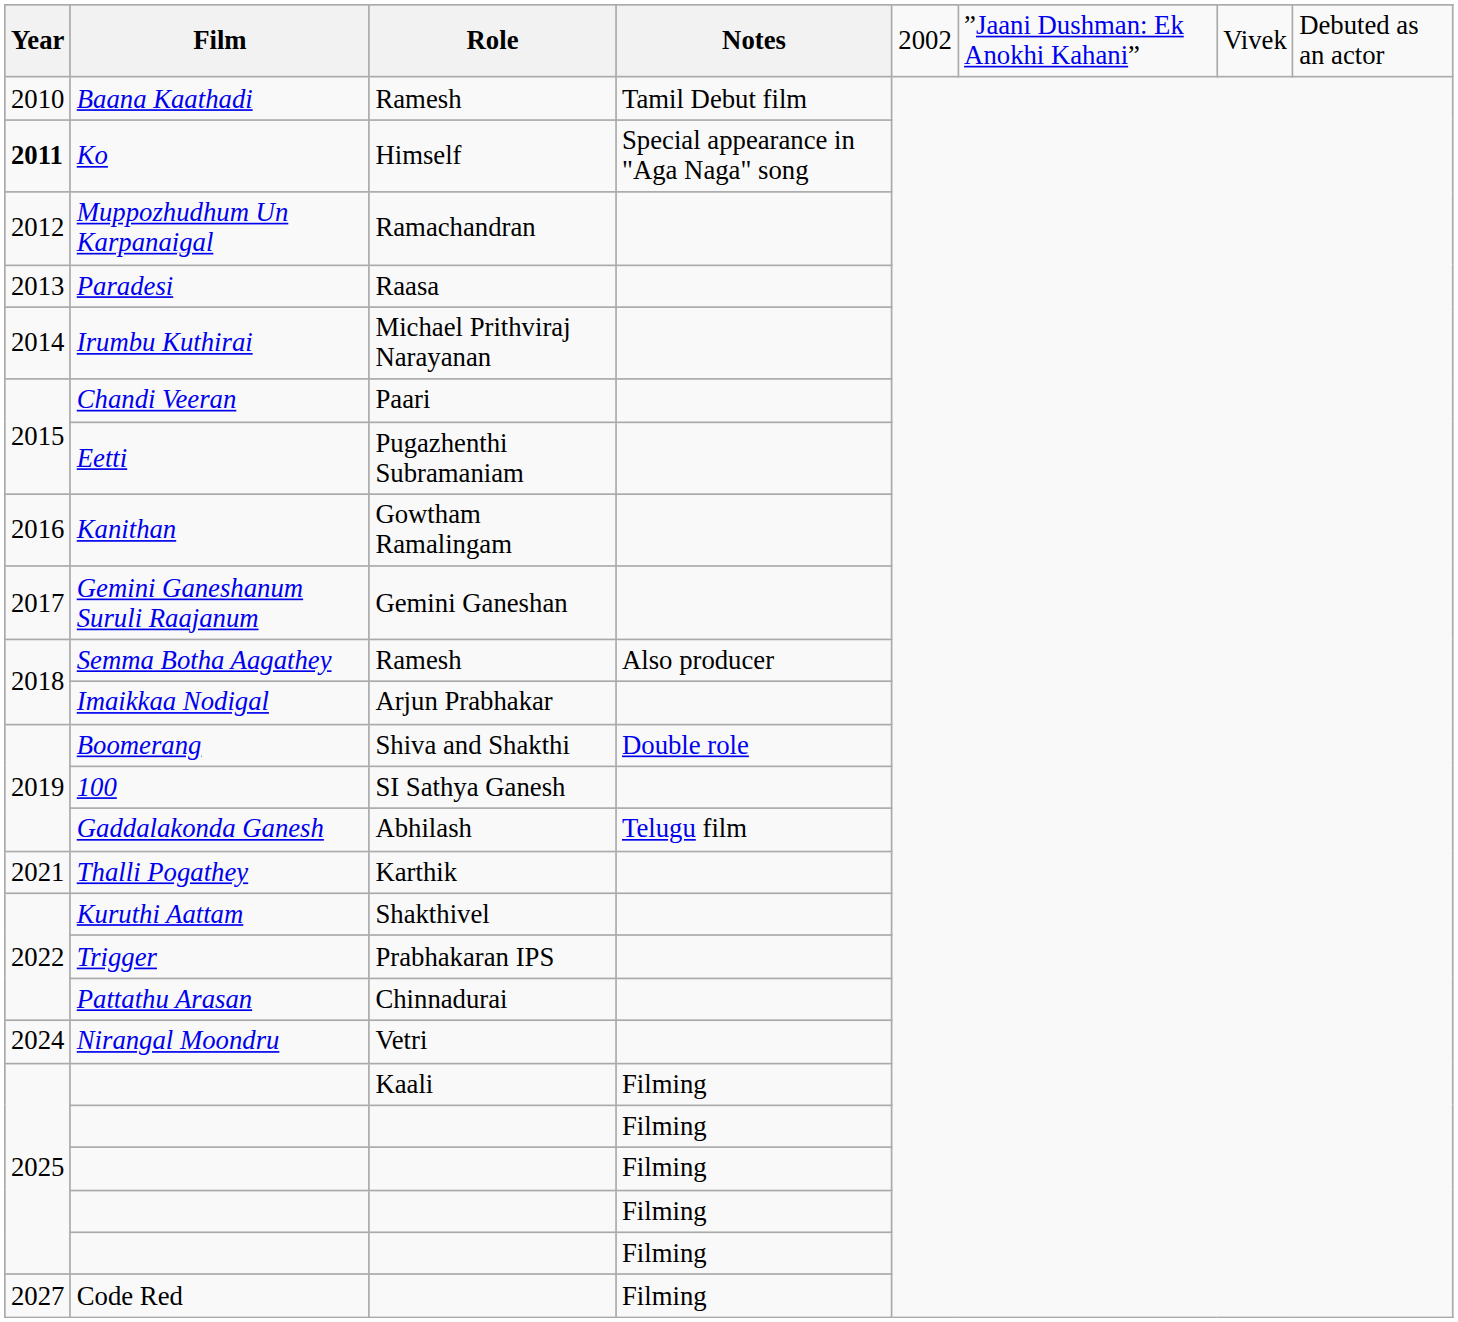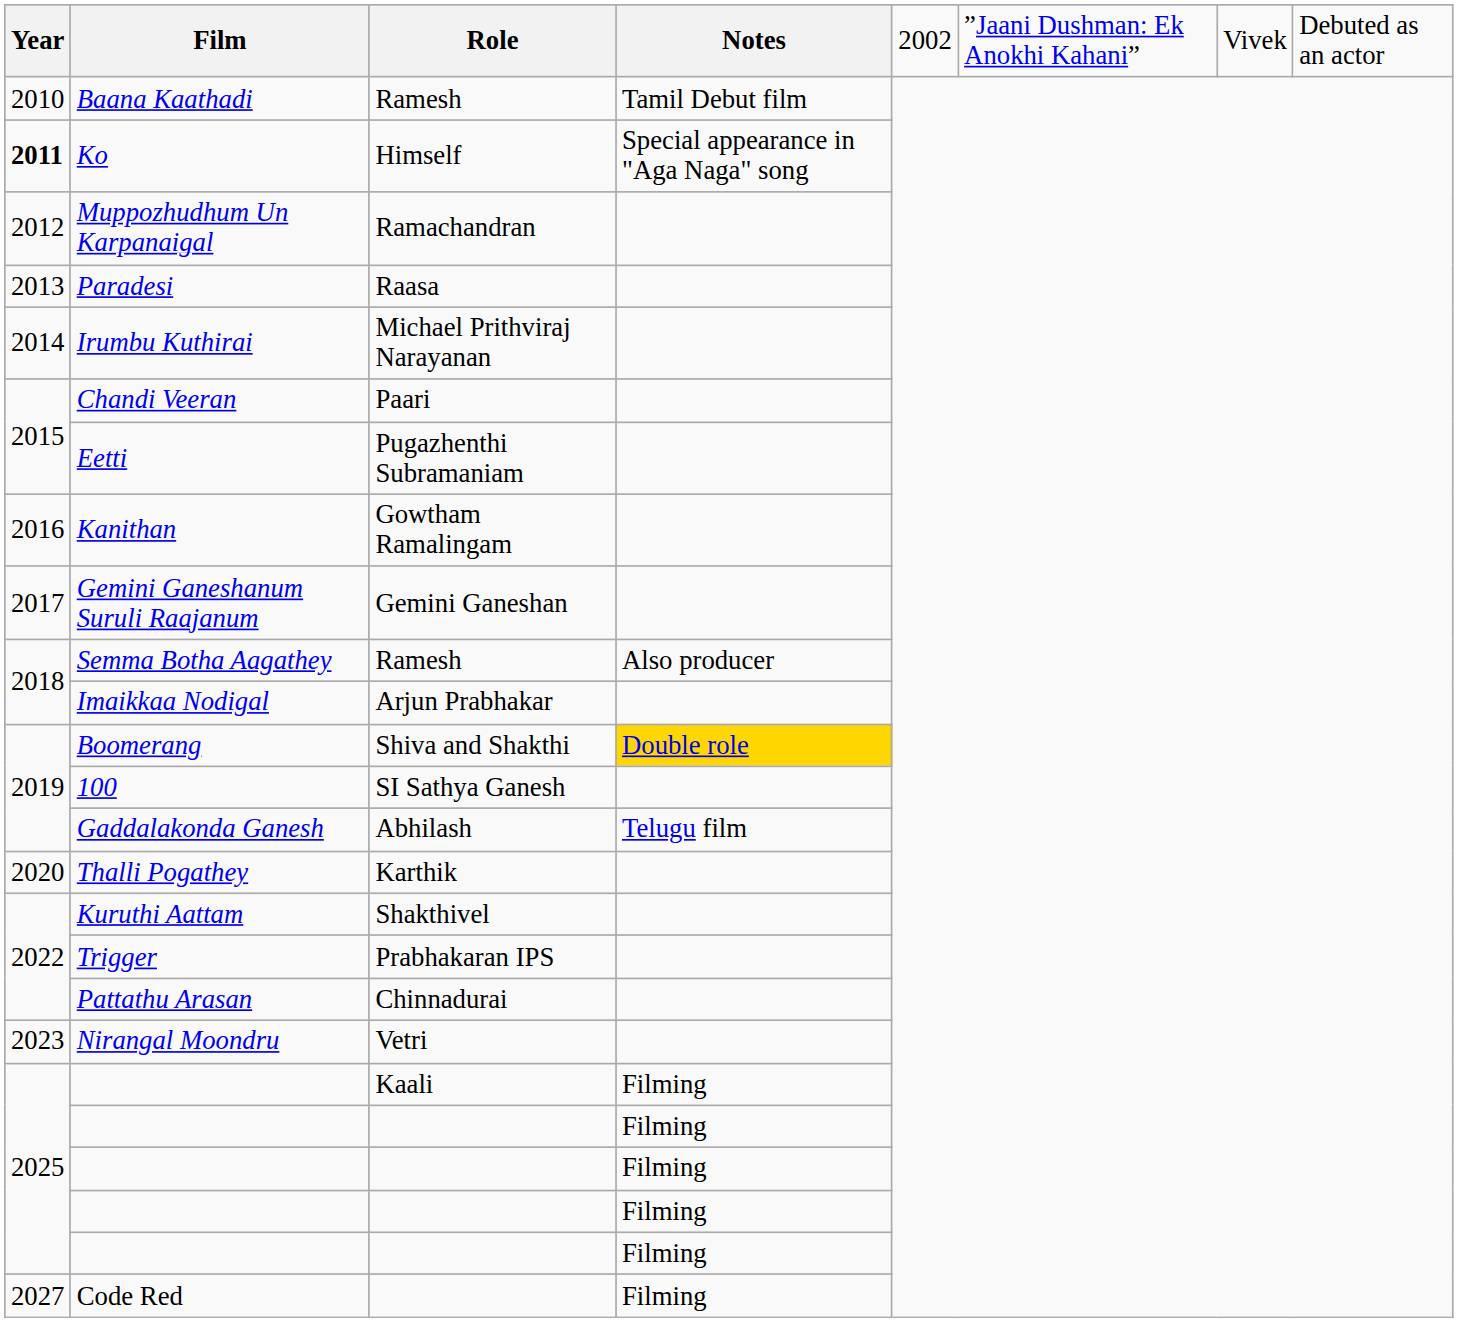Boomerang | column 4: no background -> gold background
Thalli Pogathey | column 1: 2021 -> 2020
Nirangal Moondru | column 1: 2024 -> 2023
